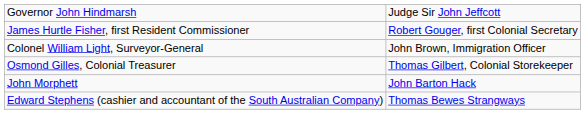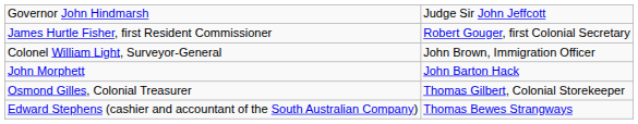rows swapped: Osmond Gilles, Colonial Treasurer <-> John Morphett
